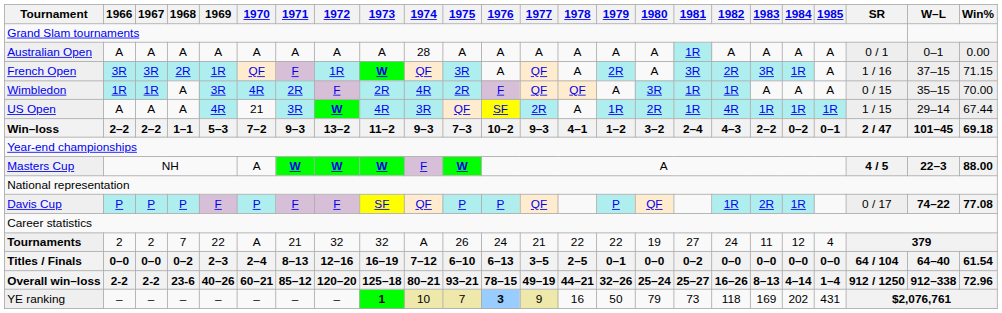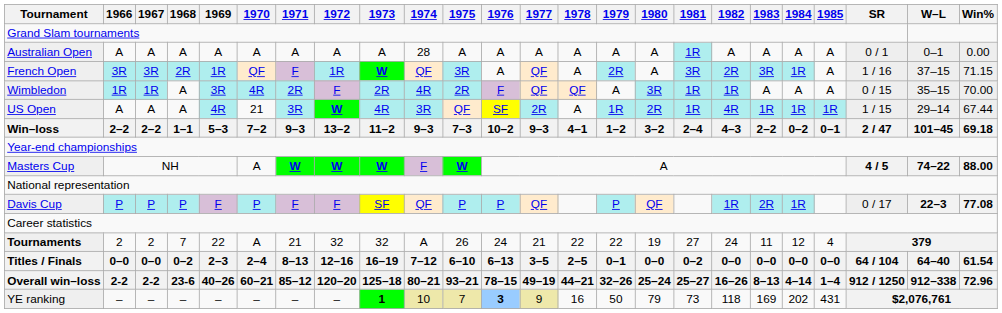Masters Cup | W–L: 22–3 -> 74–22
Davis Cup | W–L: 74–22 -> 22–3
